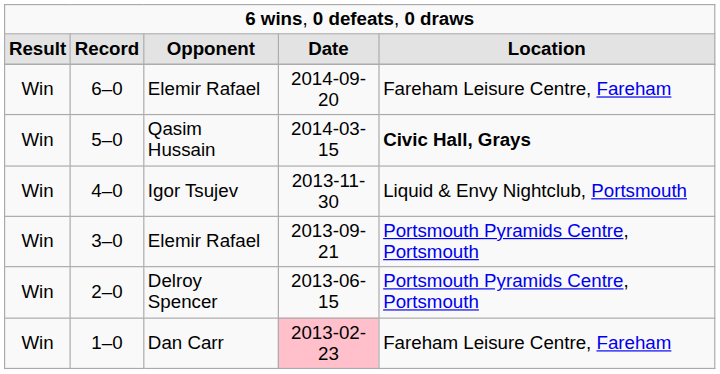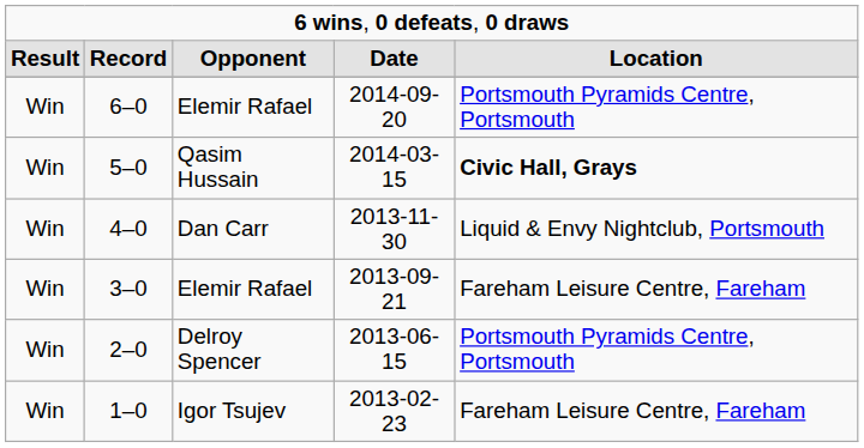6–0 | column 5: Fareham Leisure Centre, Fareham -> Portsmouth Pyramids Centre, Portsmouth
4–0 | column 3: Igor Tsujev -> Dan Carr
3–0 | column 5: Portsmouth Pyramids Centre, Portsmouth -> Fareham Leisure Centre, Fareham
1–0 | column 3: Dan Carr -> Igor Tsujev
1–0 | column 4: pink background -> no background
